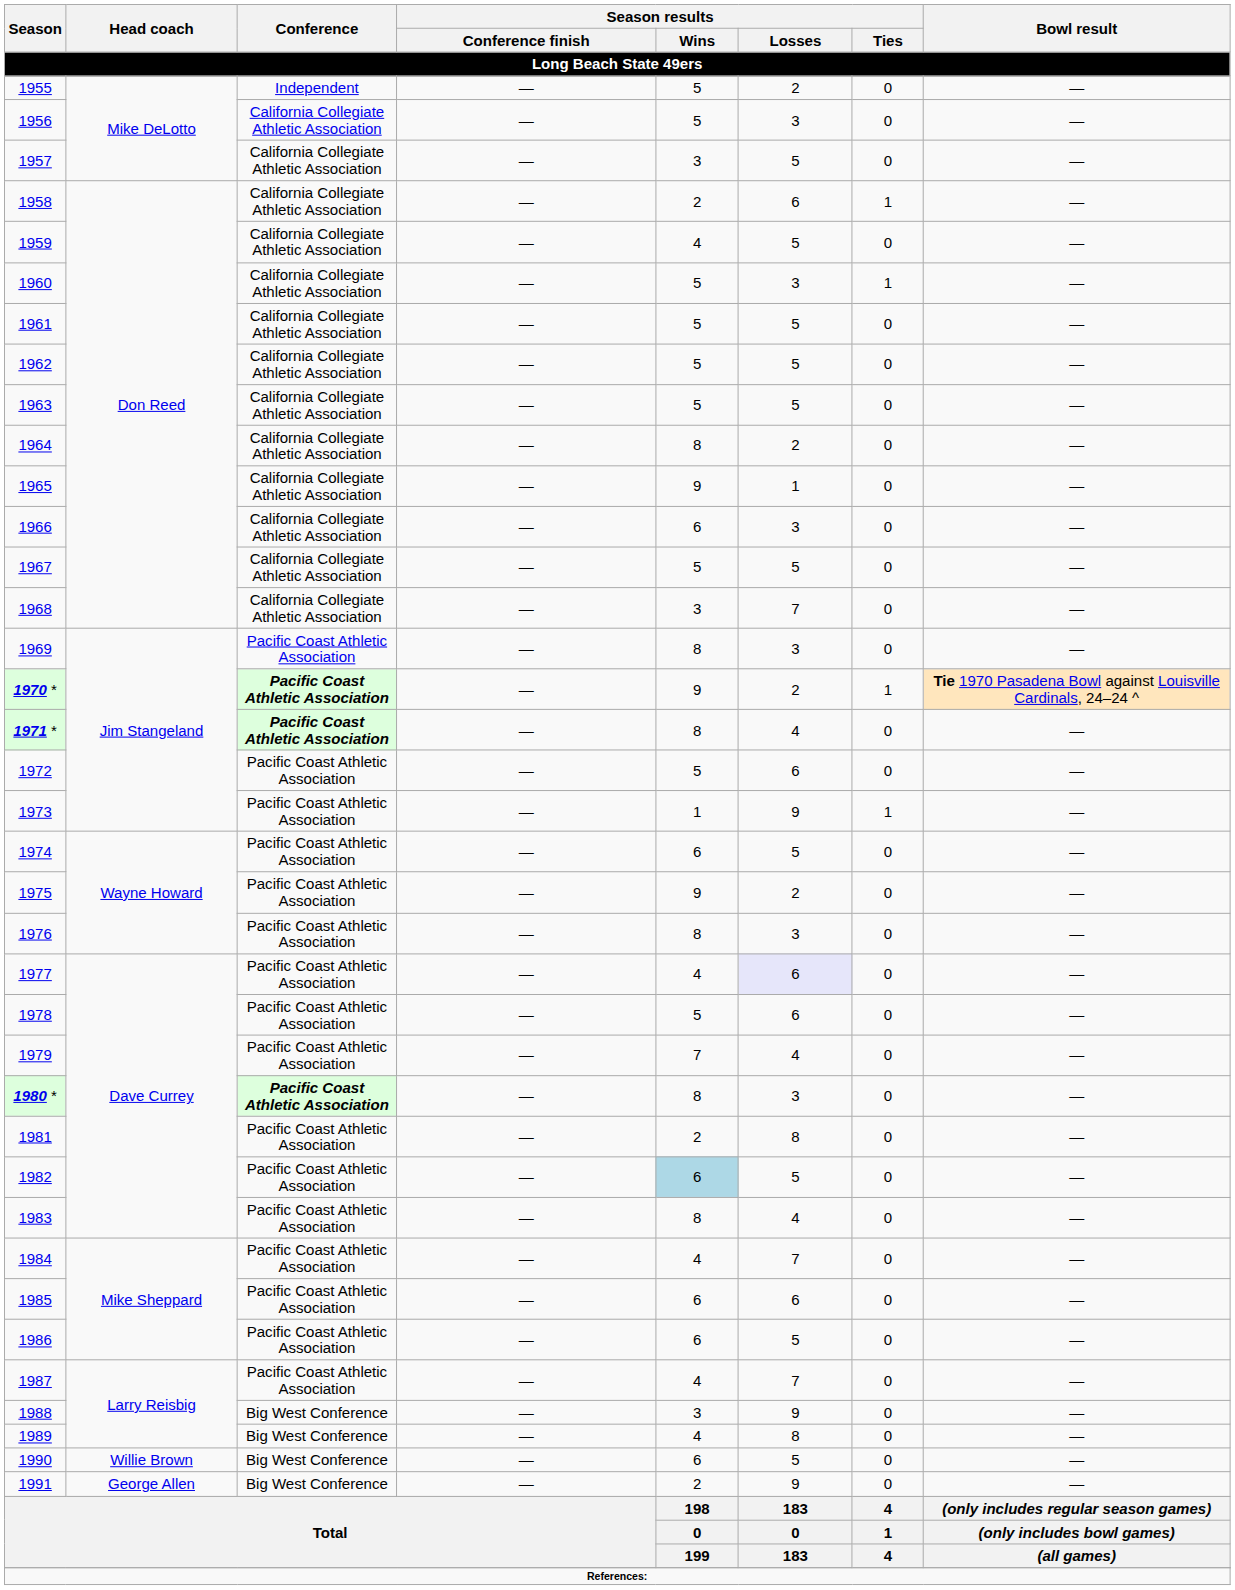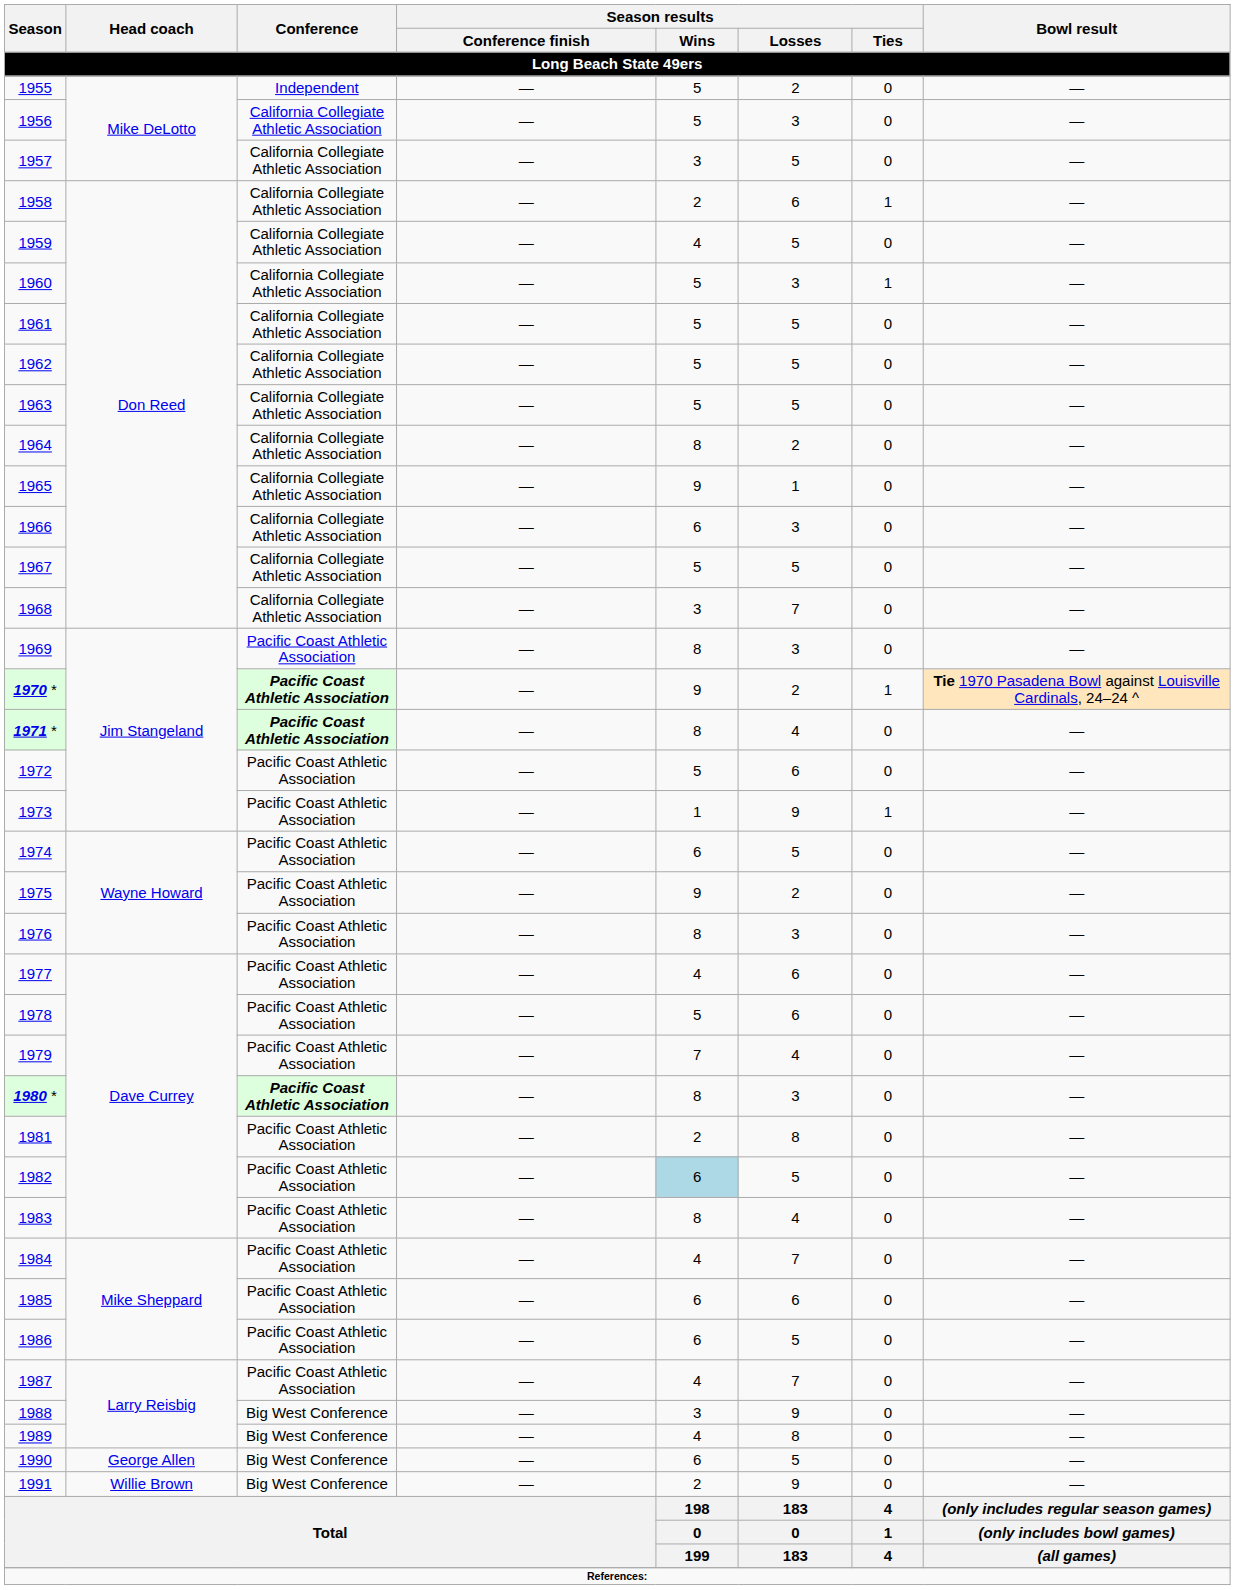1977 | Season results / Losses: lavender background -> no background
1990 | Head coach: Willie Brown -> George Allen
1991 | Head coach: George Allen -> Willie Brown
